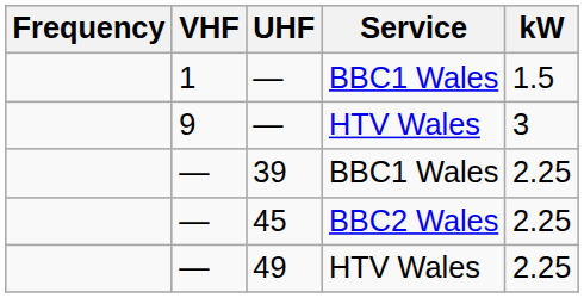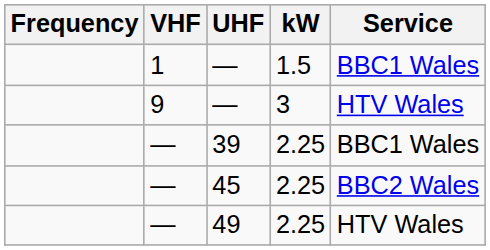columns swapped: kW <-> Service
